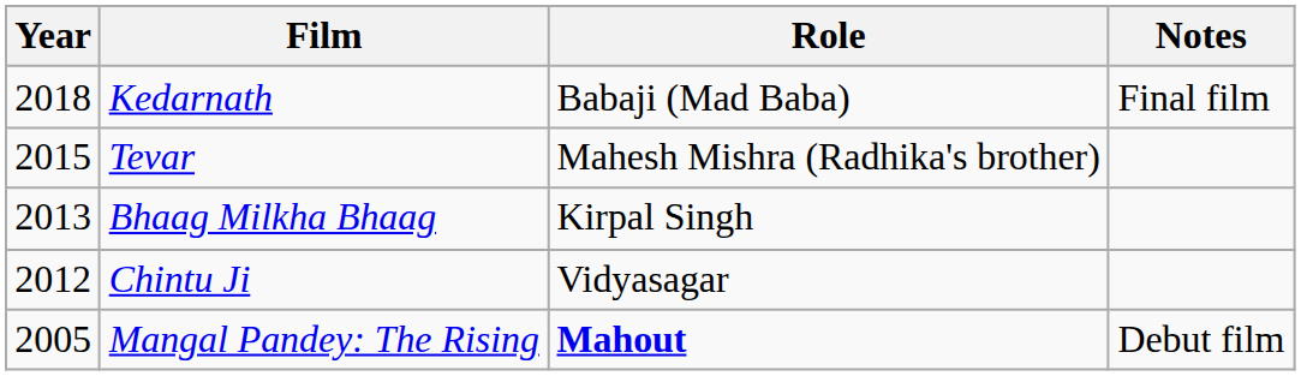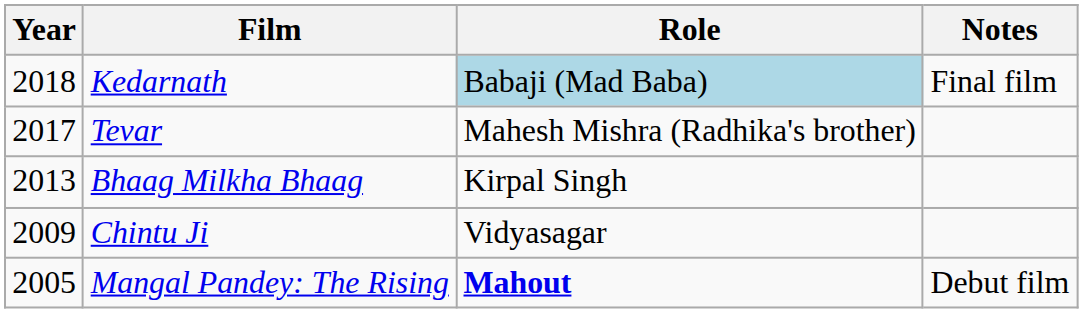Kedarnath | Role: no background -> lightblue background
Tevar | Year: 2015 -> 2017
Chintu Ji | Year: 2012 -> 2009
